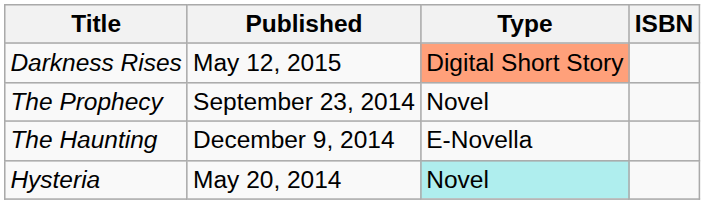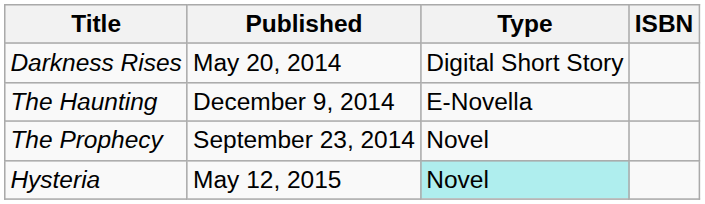Darkness Rises | Published: May 12, 2015 -> May 20, 2014
Darkness Rises | Type: lightsalmon background -> no background
rows swapped: The Prophecy <-> The Haunting
Hysteria | Published: May 20, 2014 -> May 12, 2015
